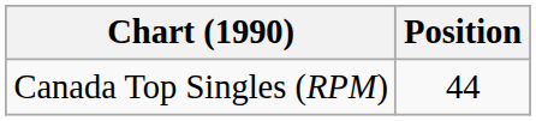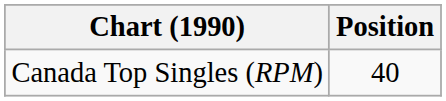Canada Top Singles (RPM) | Position: 44 -> 40
